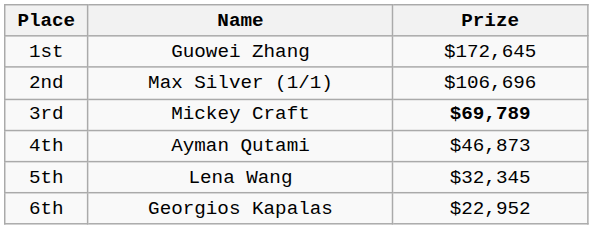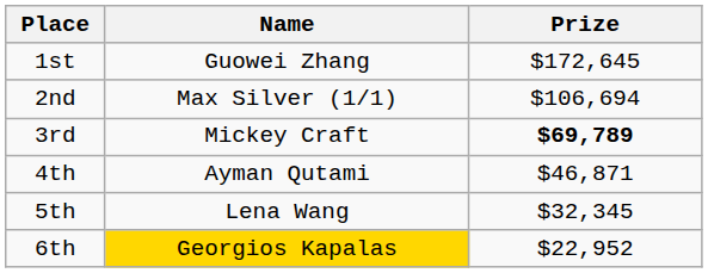2nd | Prize: $106,696 -> $106,694
4th | Prize: $46,873 -> $46,871
6th | Name: no background -> gold background
